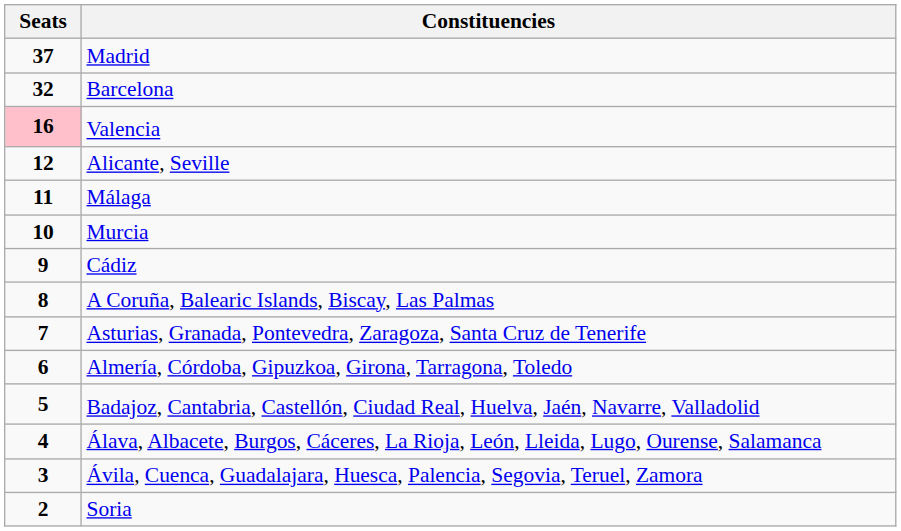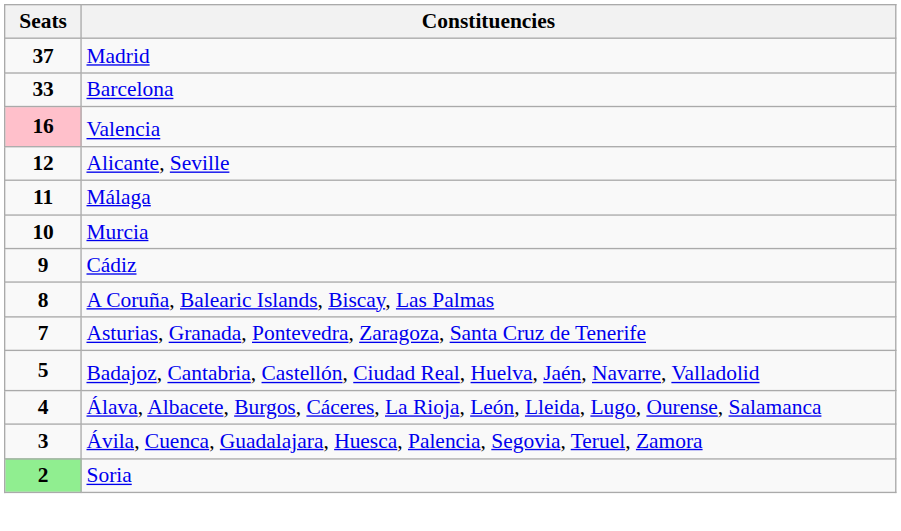Barcelona | Seats: 32 -> 33
- row: 6 | Almería, Córdoba, Gipuzkoa, Girona, Tarragona, Toledo
Soria | Seats: no background -> lightgreen background
